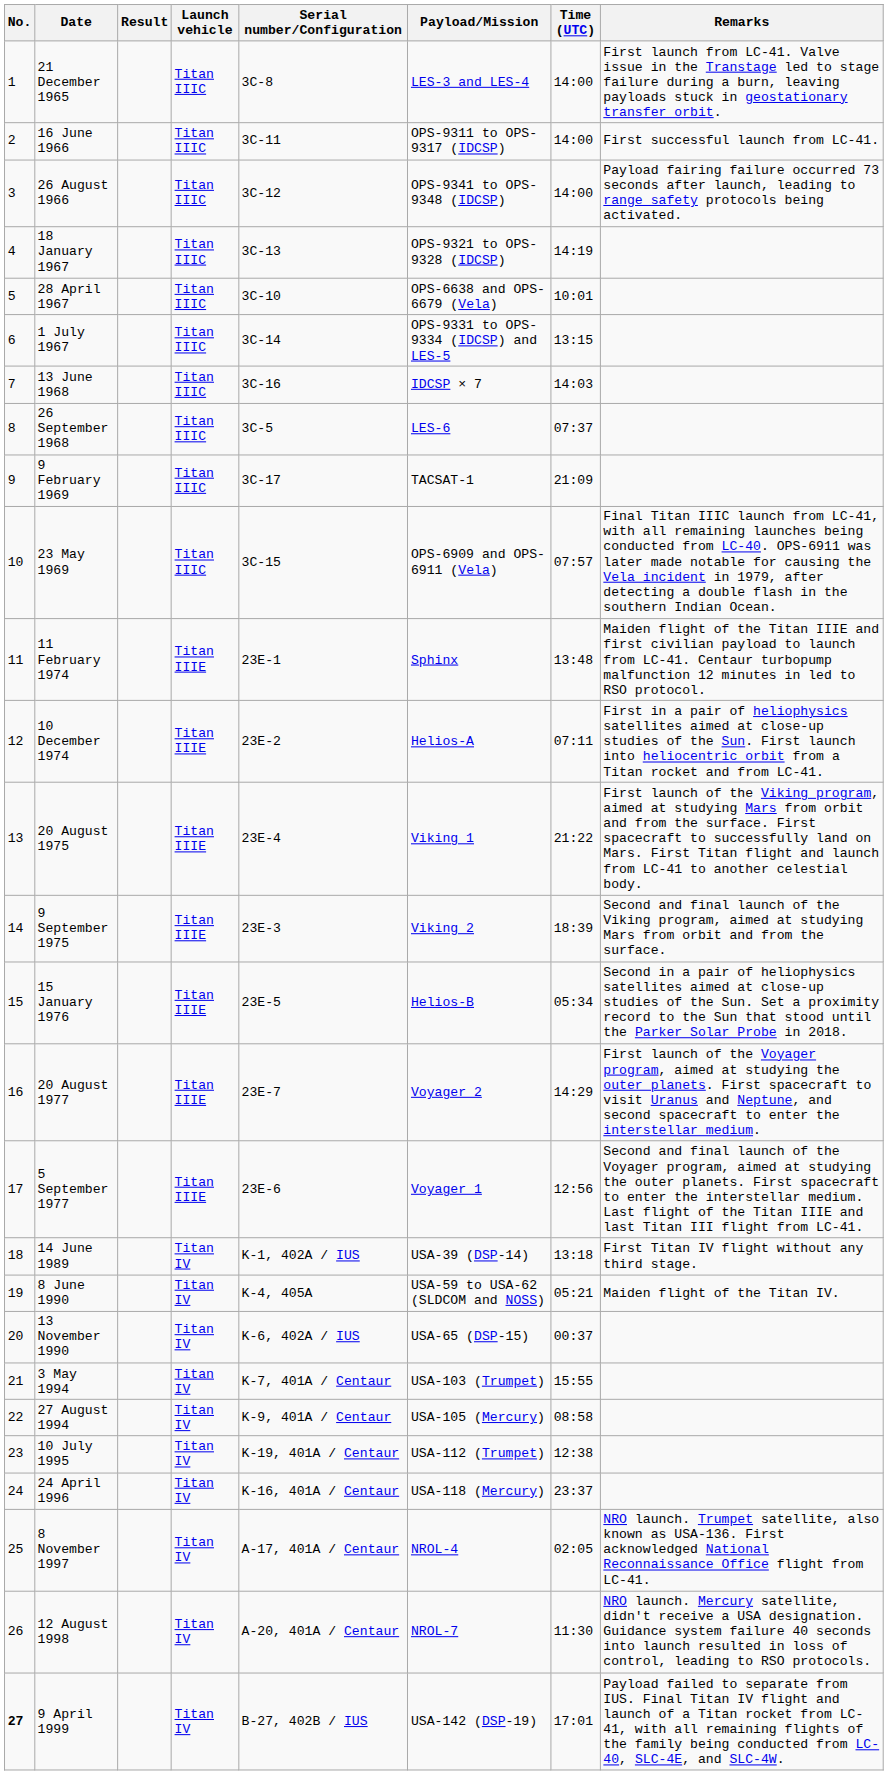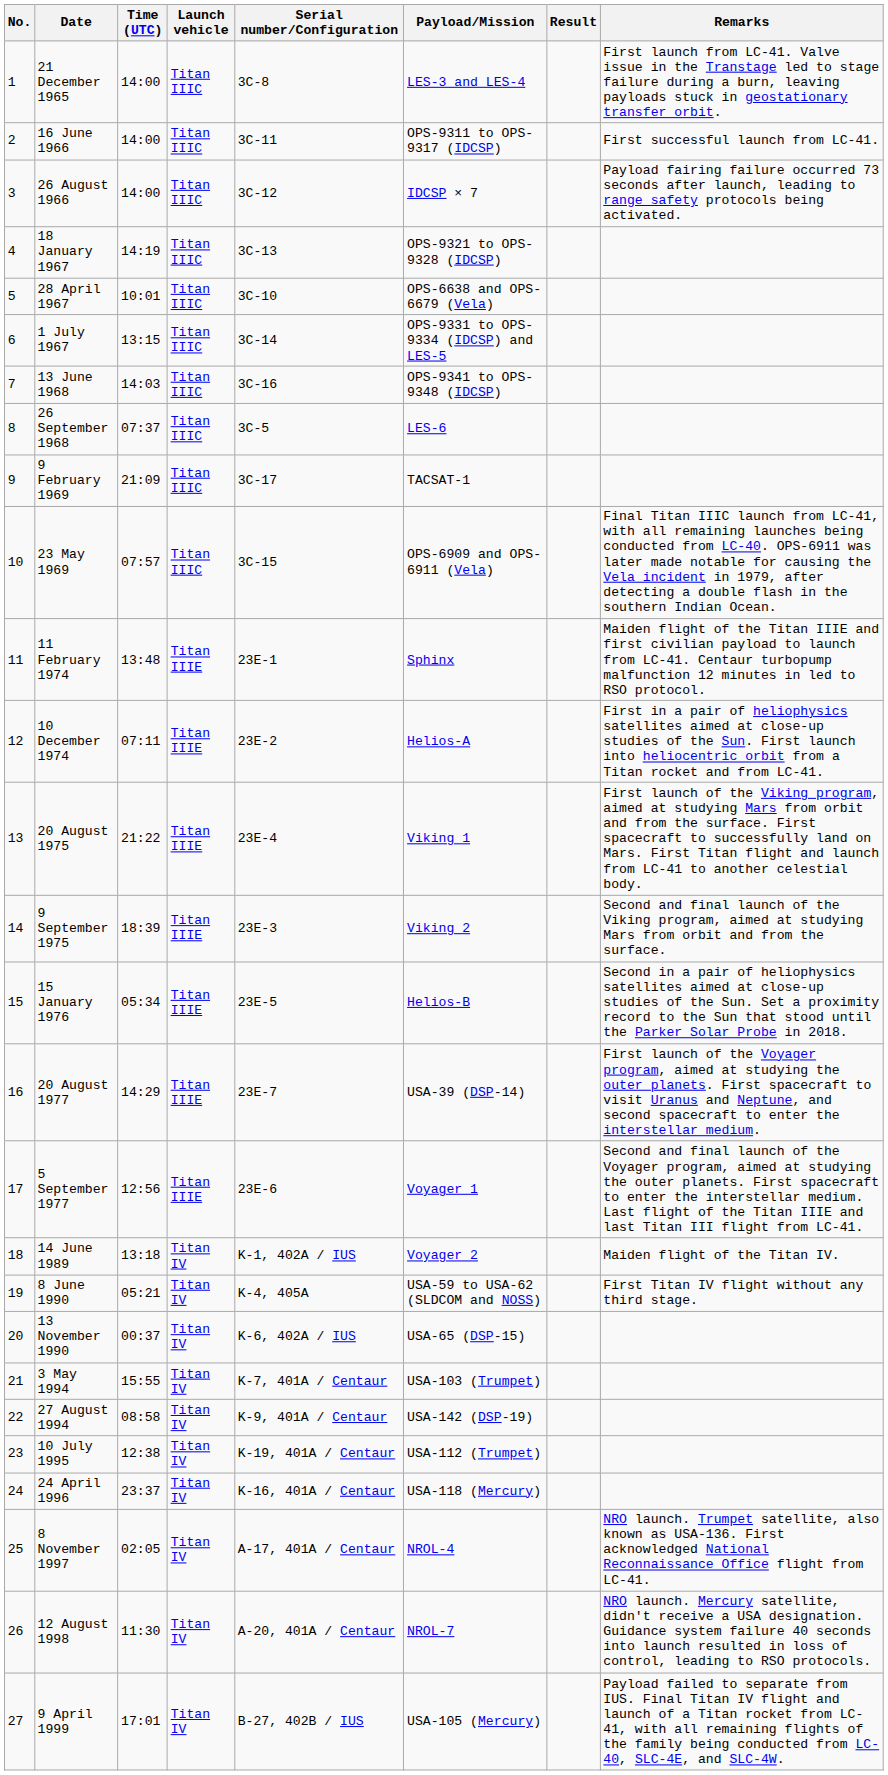columns swapped: Time (UTC) <-> Result
26 August 1966 | Payload/Mission: OPS-9341 to OPS-9348 (IDCSP) -> IDCSP × 7
13 June 1968 | Payload/Mission: IDCSP × 7 -> OPS-9341 to OPS-9348 (IDCSP)
20 August 1977 | Payload/Mission: Voyager 2 -> USA-39 (DSP-14)
14 June 1989 | Payload/Mission: USA-39 (DSP-14) -> Voyager 2
14 June 1989 | Remarks: First Titan IV flight without any third stage. -> Maiden flight of the Titan IV.
8 June 1990 | Remarks: Maiden flight of the Titan IV. -> First Titan IV flight without any third stage.
27 August 1994 | Payload/Mission: USA-105 (Mercury) -> USA-142 (DSP-19)
9 April 1999 | No.: bold -> normal
9 April 1999 | Payload/Mission: USA-142 (DSP-19) -> USA-105 (Mercury)
